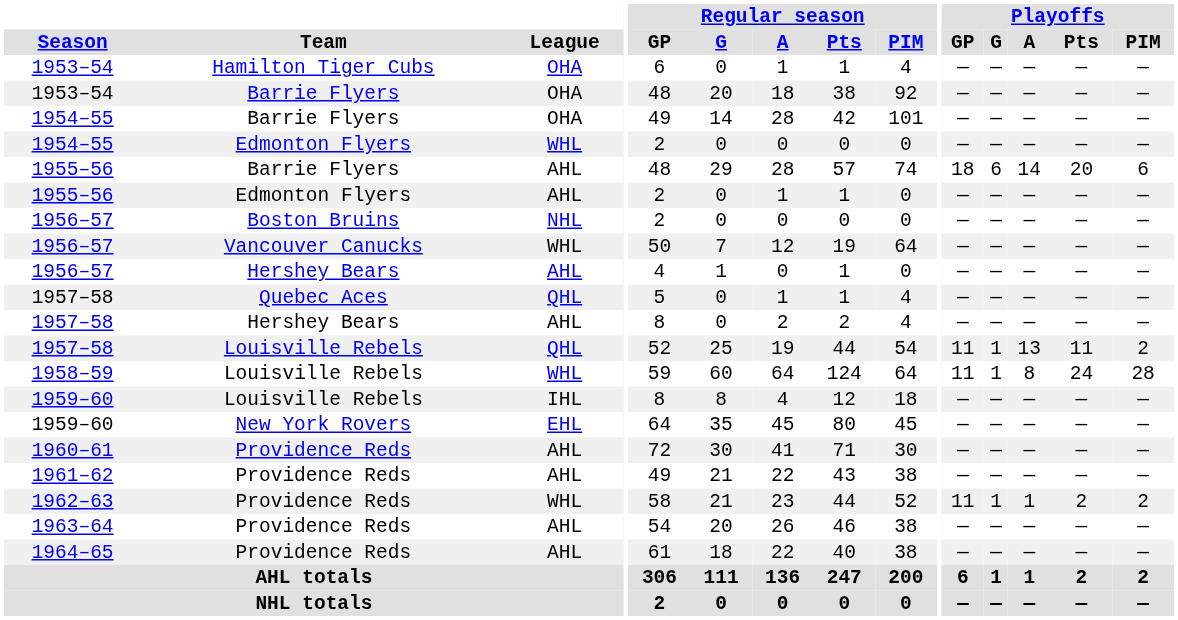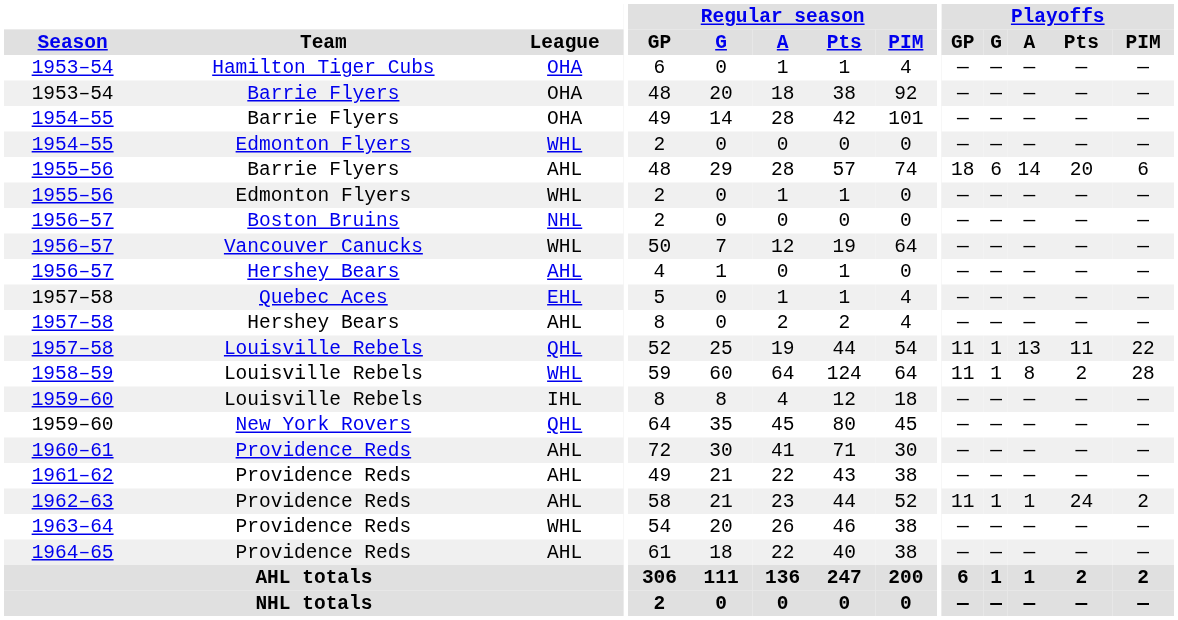1955–56 / Edmonton Flyers | League: AHL -> WHL
1957–58 / Quebec Aces | League: QHL -> EHL
1957–58 / Louisville Rebels | Playoffs / PIM: 2 -> 22
1958–59 | Playoffs / Pts: 24 -> 2
1959–60 / New York Rovers | League: EHL -> QHL
1962–63 | League: WHL -> AHL
1962–63 | Playoffs / Pts: 2 -> 24
1963–64 | League: AHL -> WHL
